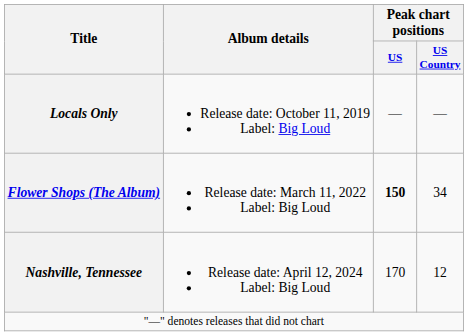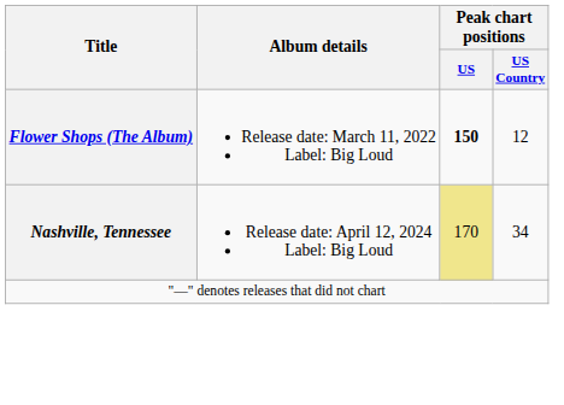- row: Locals Only | Release date: October 11, 2019 Label: Big Loud | — | —
Flower Shops (The Album) | Peak chart positions / US Country: 34 -> 12
Nashville, Tennessee | Peak chart positions / US: no background -> khaki background
Nashville, Tennessee | Peak chart positions / US Country: 12 -> 34
